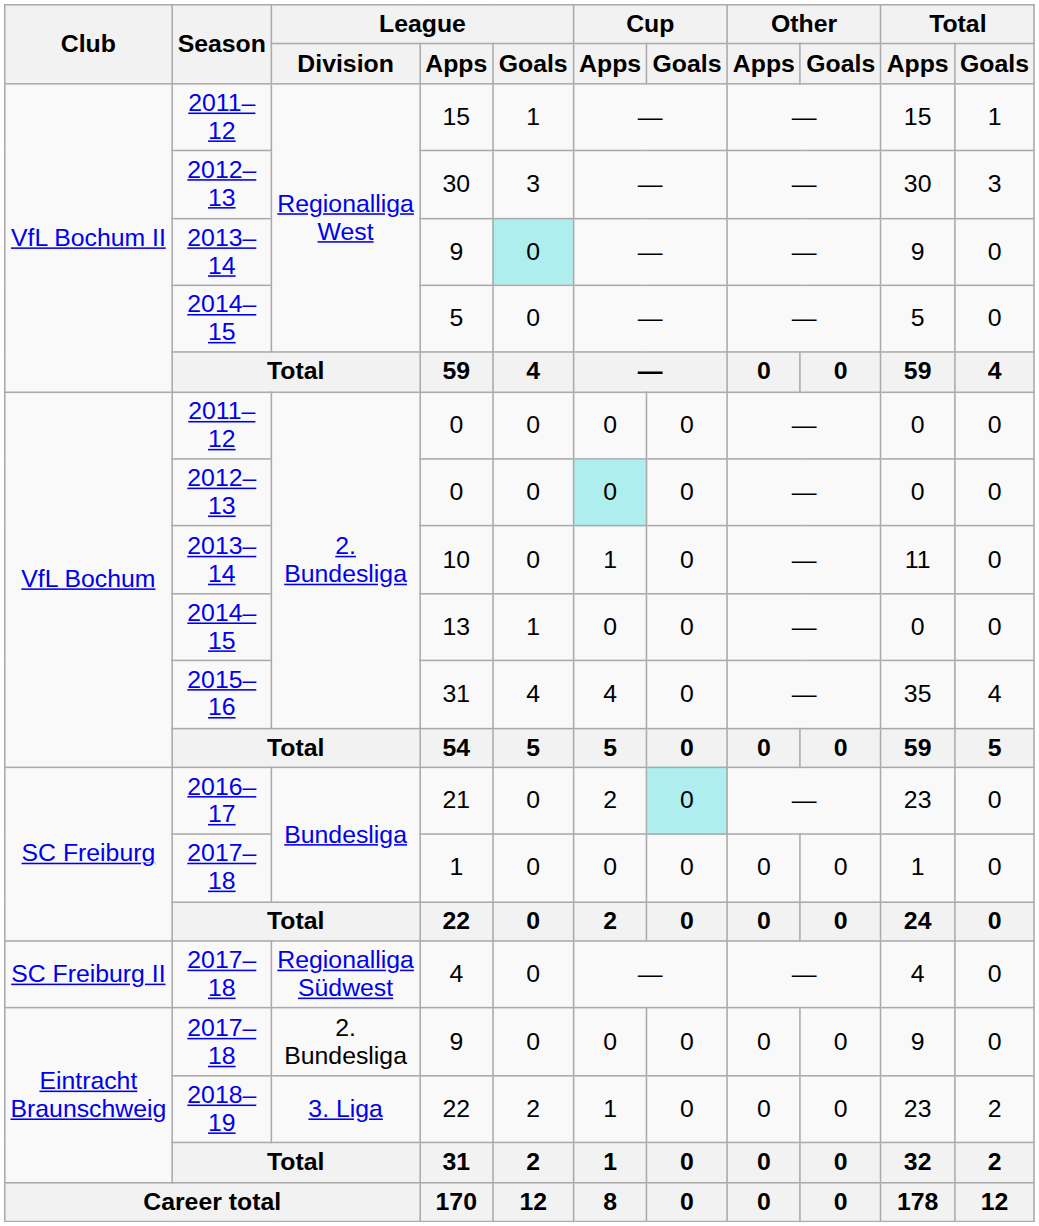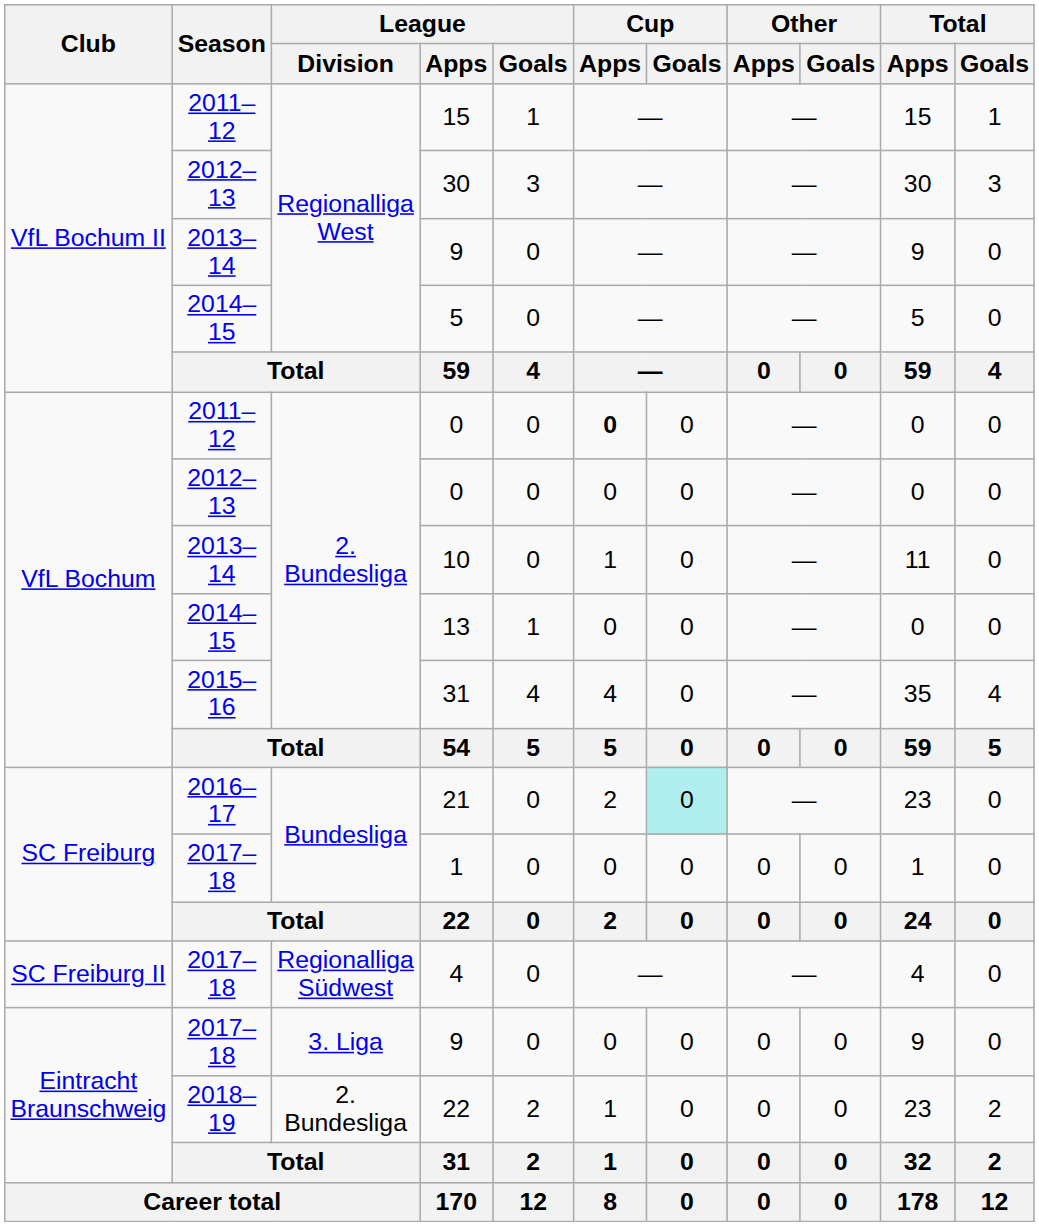2013–14 / 9 | League / Goals: paleturquoise background -> no background
2011–12 / 0 | Cup / Apps: normal -> bold
2012–13 / 0 | Cup / Apps: paleturquoise background -> no background
2017–18 / 9 | League / Division: 2. Bundesliga -> 3. Liga
2018–19 / 22 | League / Division: 3. Liga -> 2. Bundesliga
